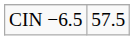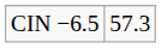CIN −6.5 | column 2: 57.5 -> 57.3
